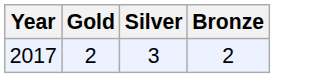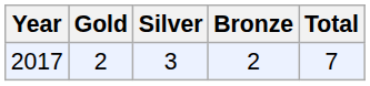+ column: Total | 7
